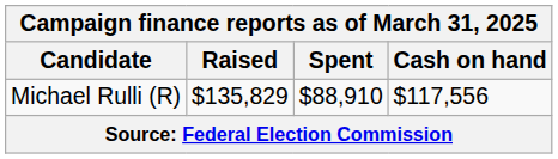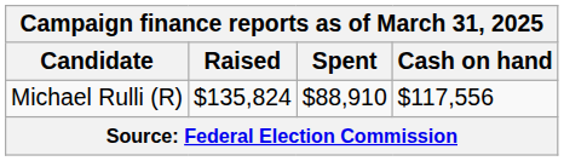Michael Rulli (R) | Raised: $135,829 -> $135,824
